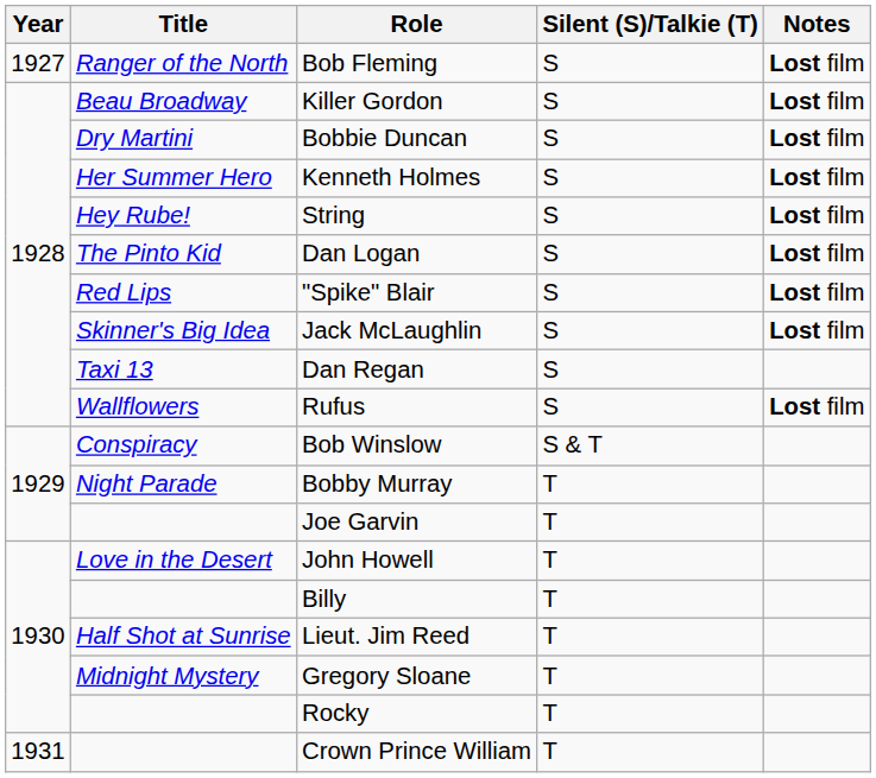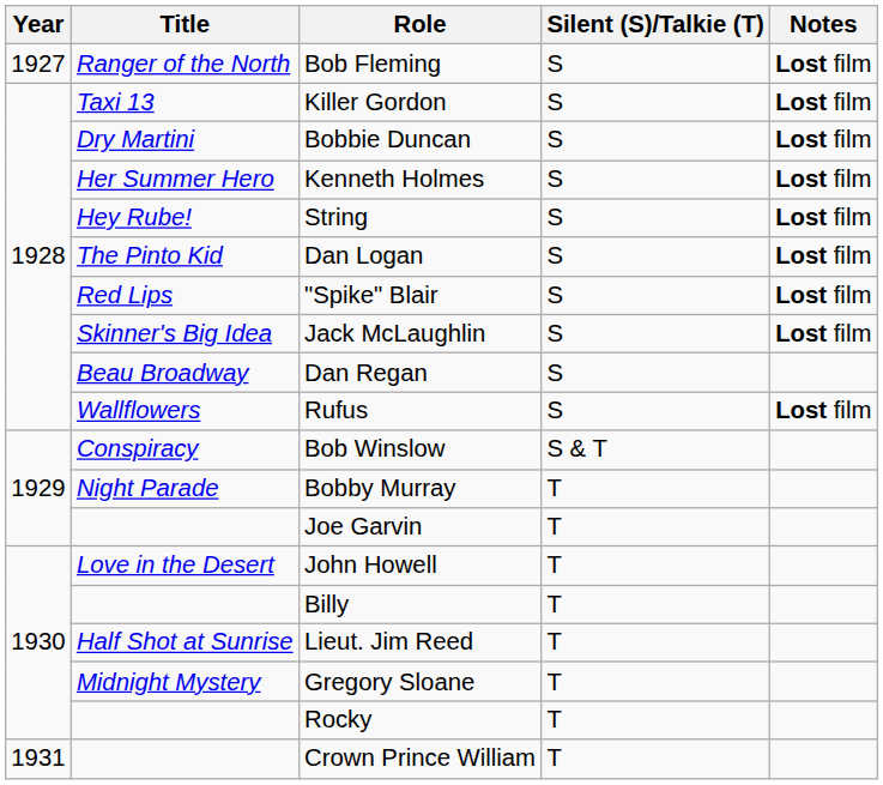Killer Gordon | Title: Beau Broadway -> Taxi 13
Dan Regan | Title: Taxi 13 -> Beau Broadway
